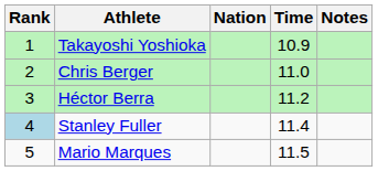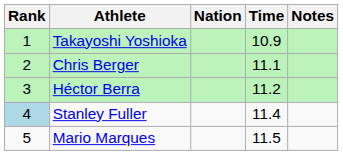Chris Berger | Time: 11.0 -> 11.1
